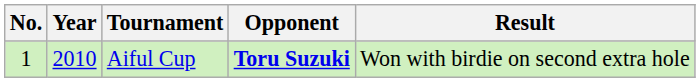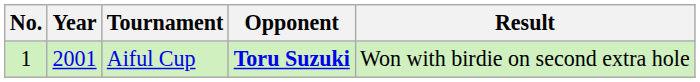Aiful Cup | Year: 2010 -> 2001
